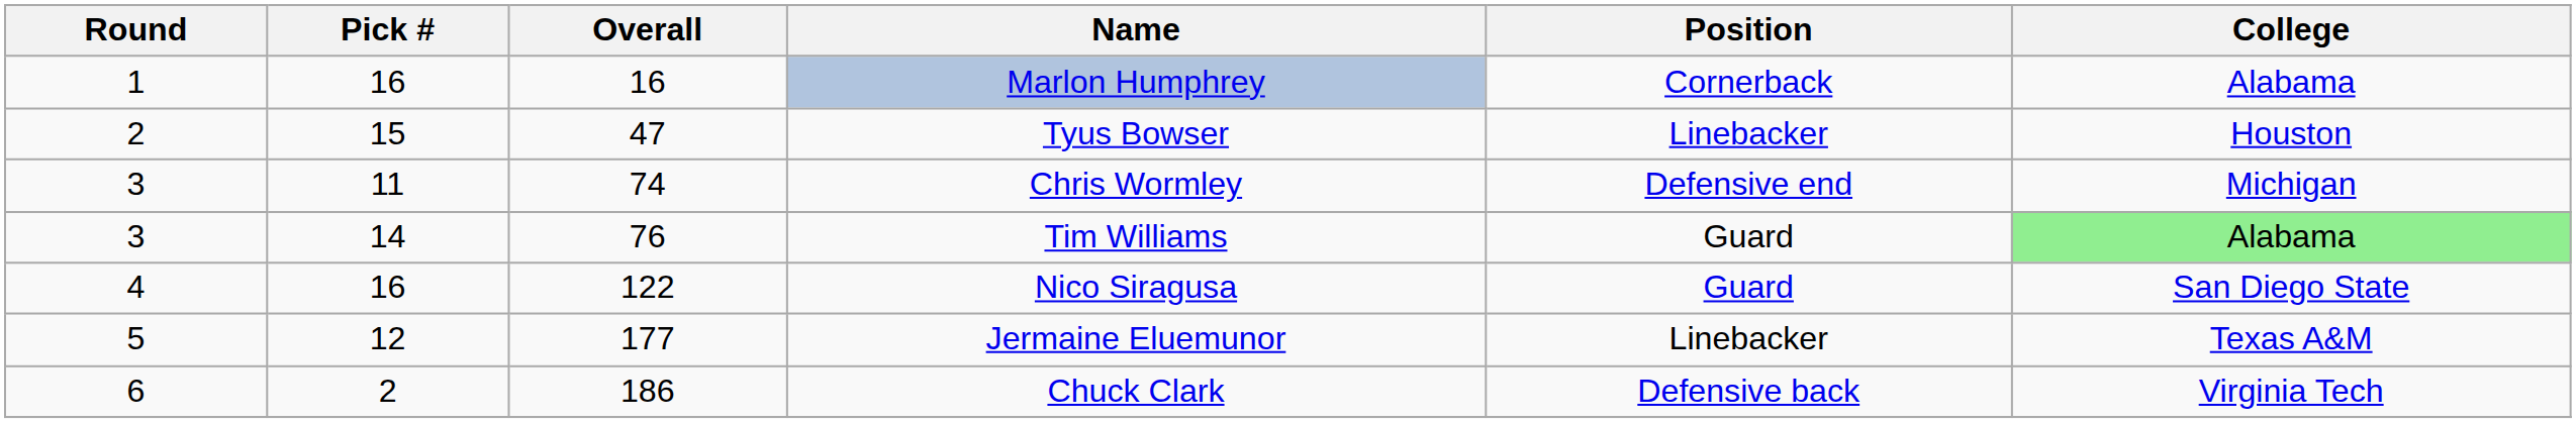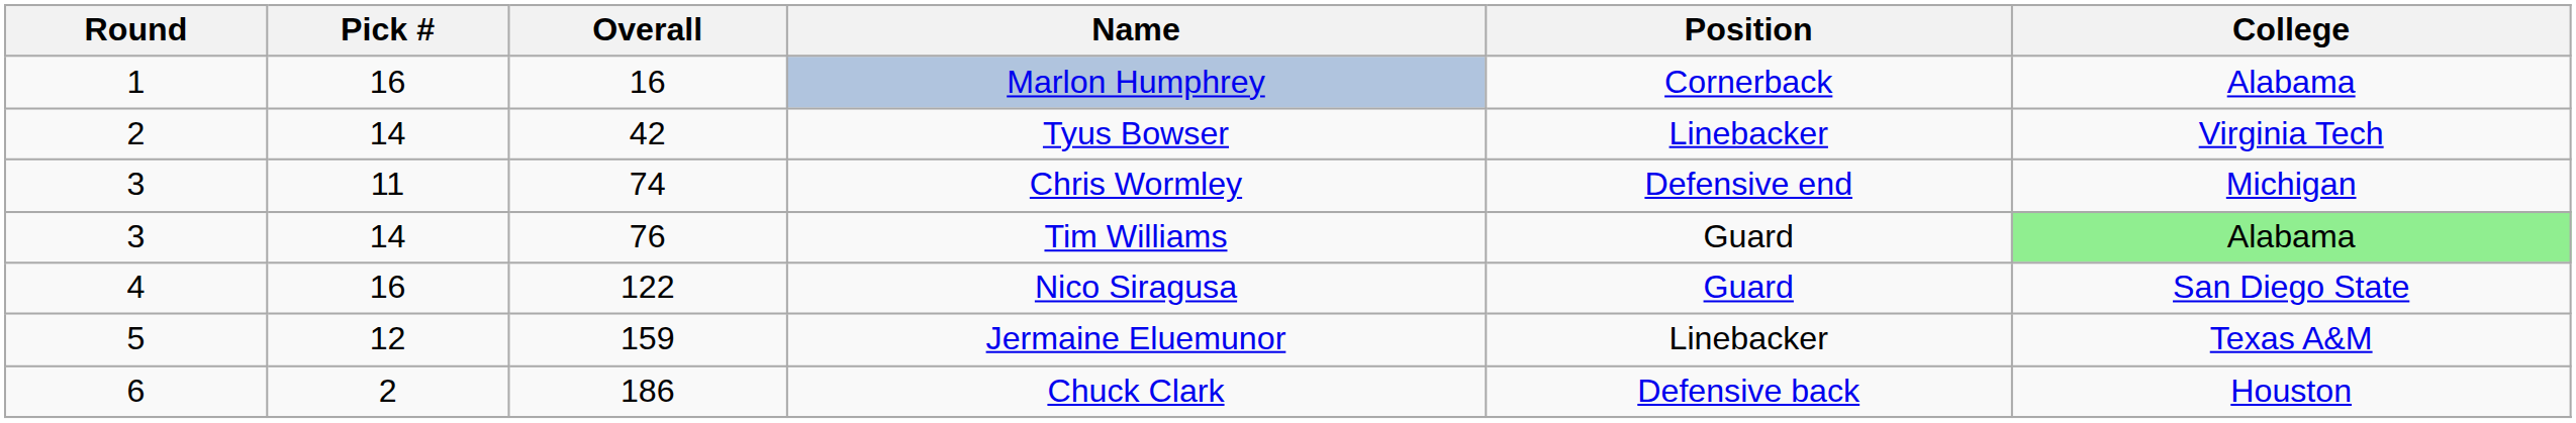Tyus Bowser | Pick #: 15 -> 14
Tyus Bowser | Overall: 47 -> 42
Tyus Bowser | College: Houston -> Virginia Tech
Jermaine Eluemunor | Overall: 177 -> 159
Chuck Clark | College: Virginia Tech -> Houston
